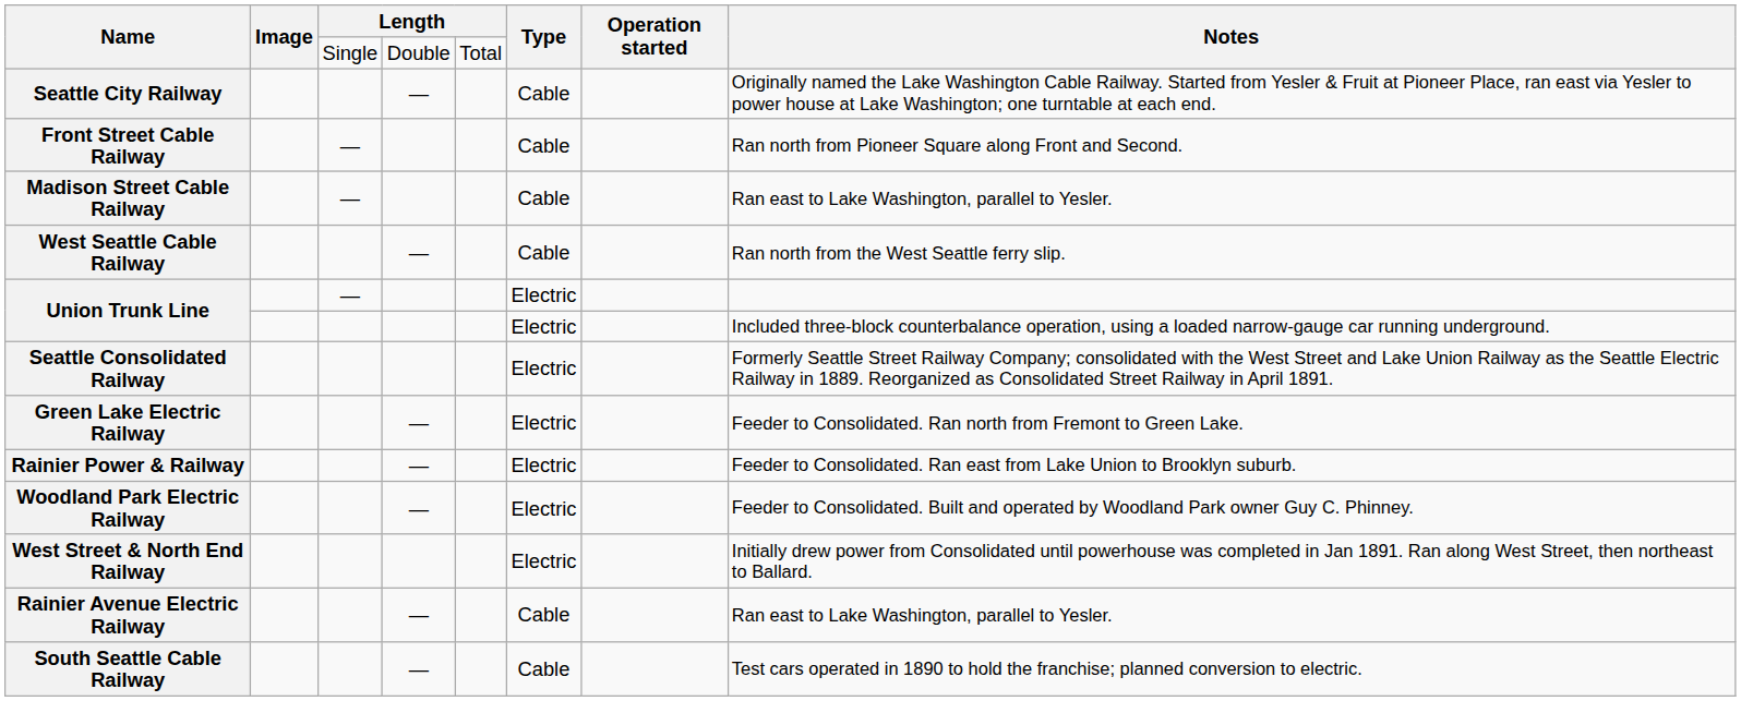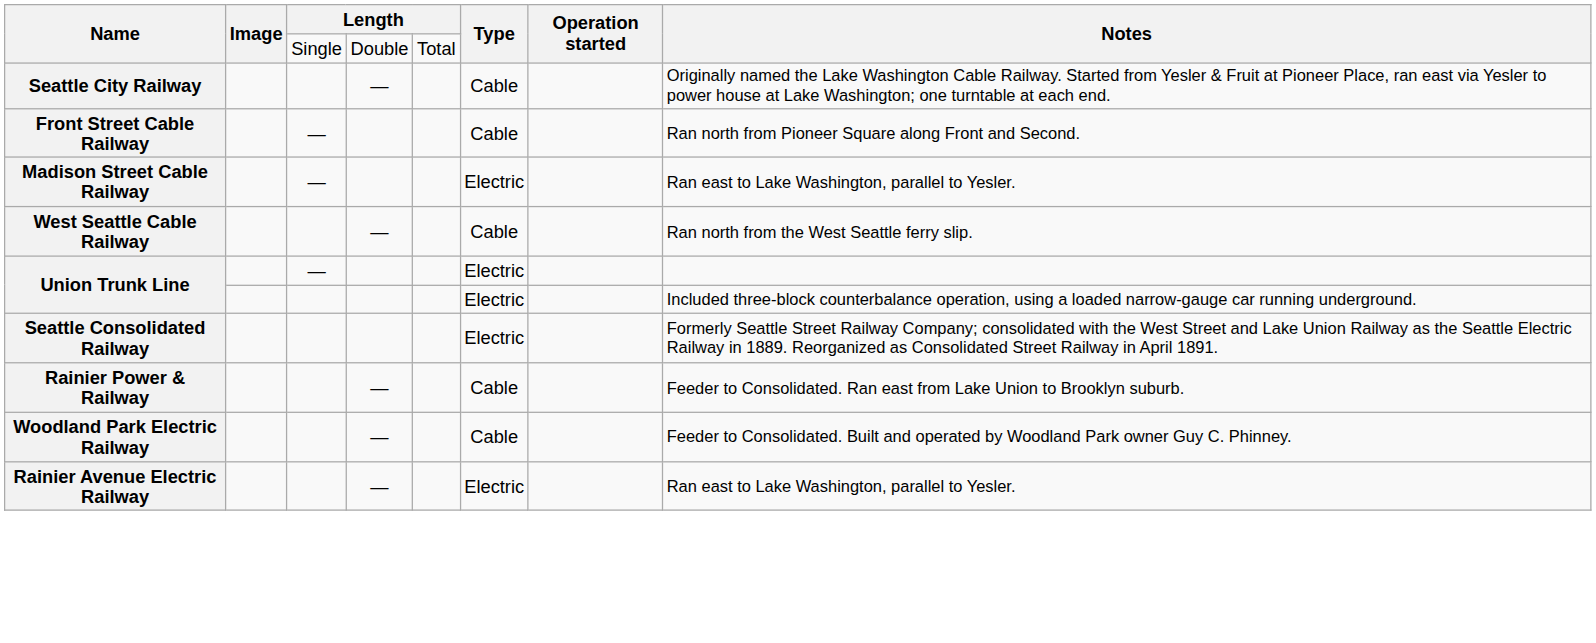Madison Street Cable Railway | Type: Cable -> Electric
- row: Green Lake Electric Railway | — | Electric | Feeder to Consolidated. Ran north from Fremont to Green Lake.
Rainier Power & Railway | Type: Electric -> Cable
Woodland Park Electric Railway | Type: Electric -> Cable
- row: West Street & North End Railway | Electric | Initially drew power from Consolidated until powerhouse was completed in Jan 1891. Ran along West Street, then northeast to Ballard.
Rainier Avenue Electric Railway | Type: Cable -> Electric
- row: South Seattle Cable Railway | — | Cable | Test cars operated in 1890 to hold the franchise; planned conversion to electric.
